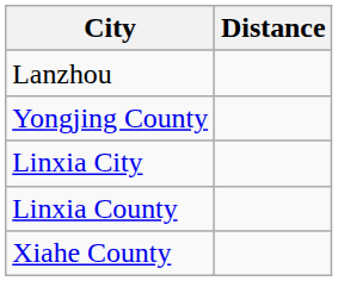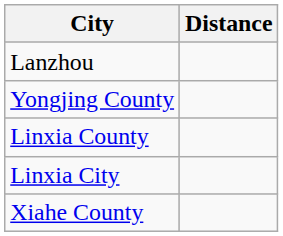rows swapped: Linxia City <-> Linxia County
